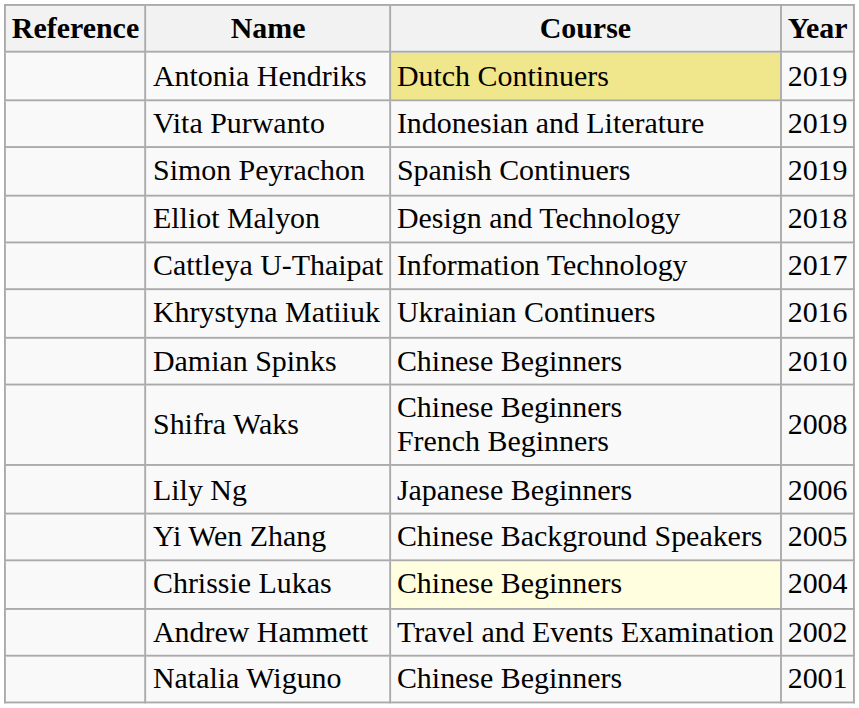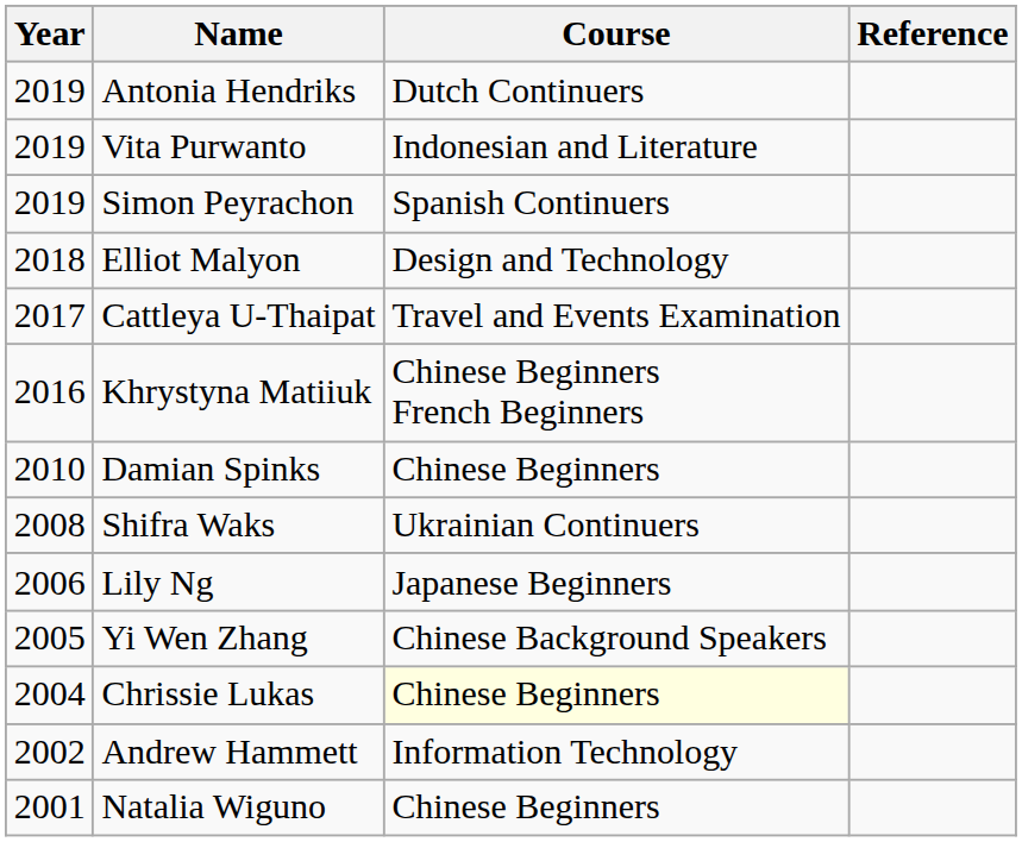columns swapped: Year <-> Reference
Antonia Hendriks | Course: khaki background -> no background
Cattleya U-Thaipat | Course: Information Technology -> Travel and Events Examination
Khrystyna Matiiuk | Course: Ukrainian Continuers -> Chinese Beginners French Beginners
Shifra Waks | Course: Chinese Beginners French Beginners -> Ukrainian Continuers
Andrew Hammett | Course: Travel and Events Examination -> Information Technology
